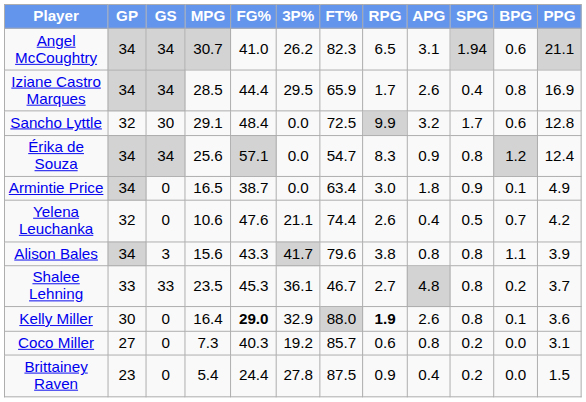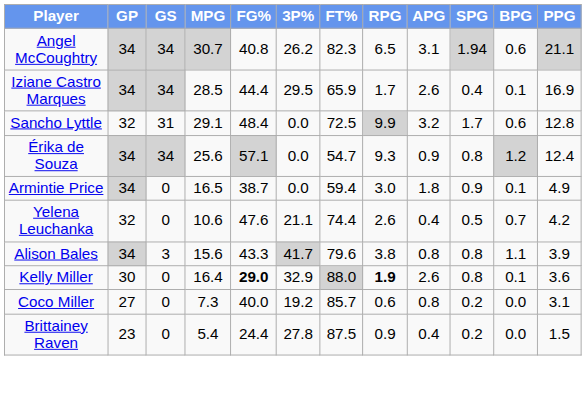Angel McCoughtry | FG%: 41.0 -> 40.8
Iziane Castro Marques | BPG: 0.8 -> 0.1
Sancho Lyttle | GS: 30 -> 31
Érika de Souza | RPG: 8.3 -> 9.3
Armintie Price | FT%: 63.4 -> 59.4
- row: Shalee Lehning | 33 | 33 | 23.5 | 45.3 | 36.1 | 46.7 | 2.7 | 4.8 | 0.8 | 0.2 | 3.7
Coco Miller | FG%: 40.3 -> 40.0
